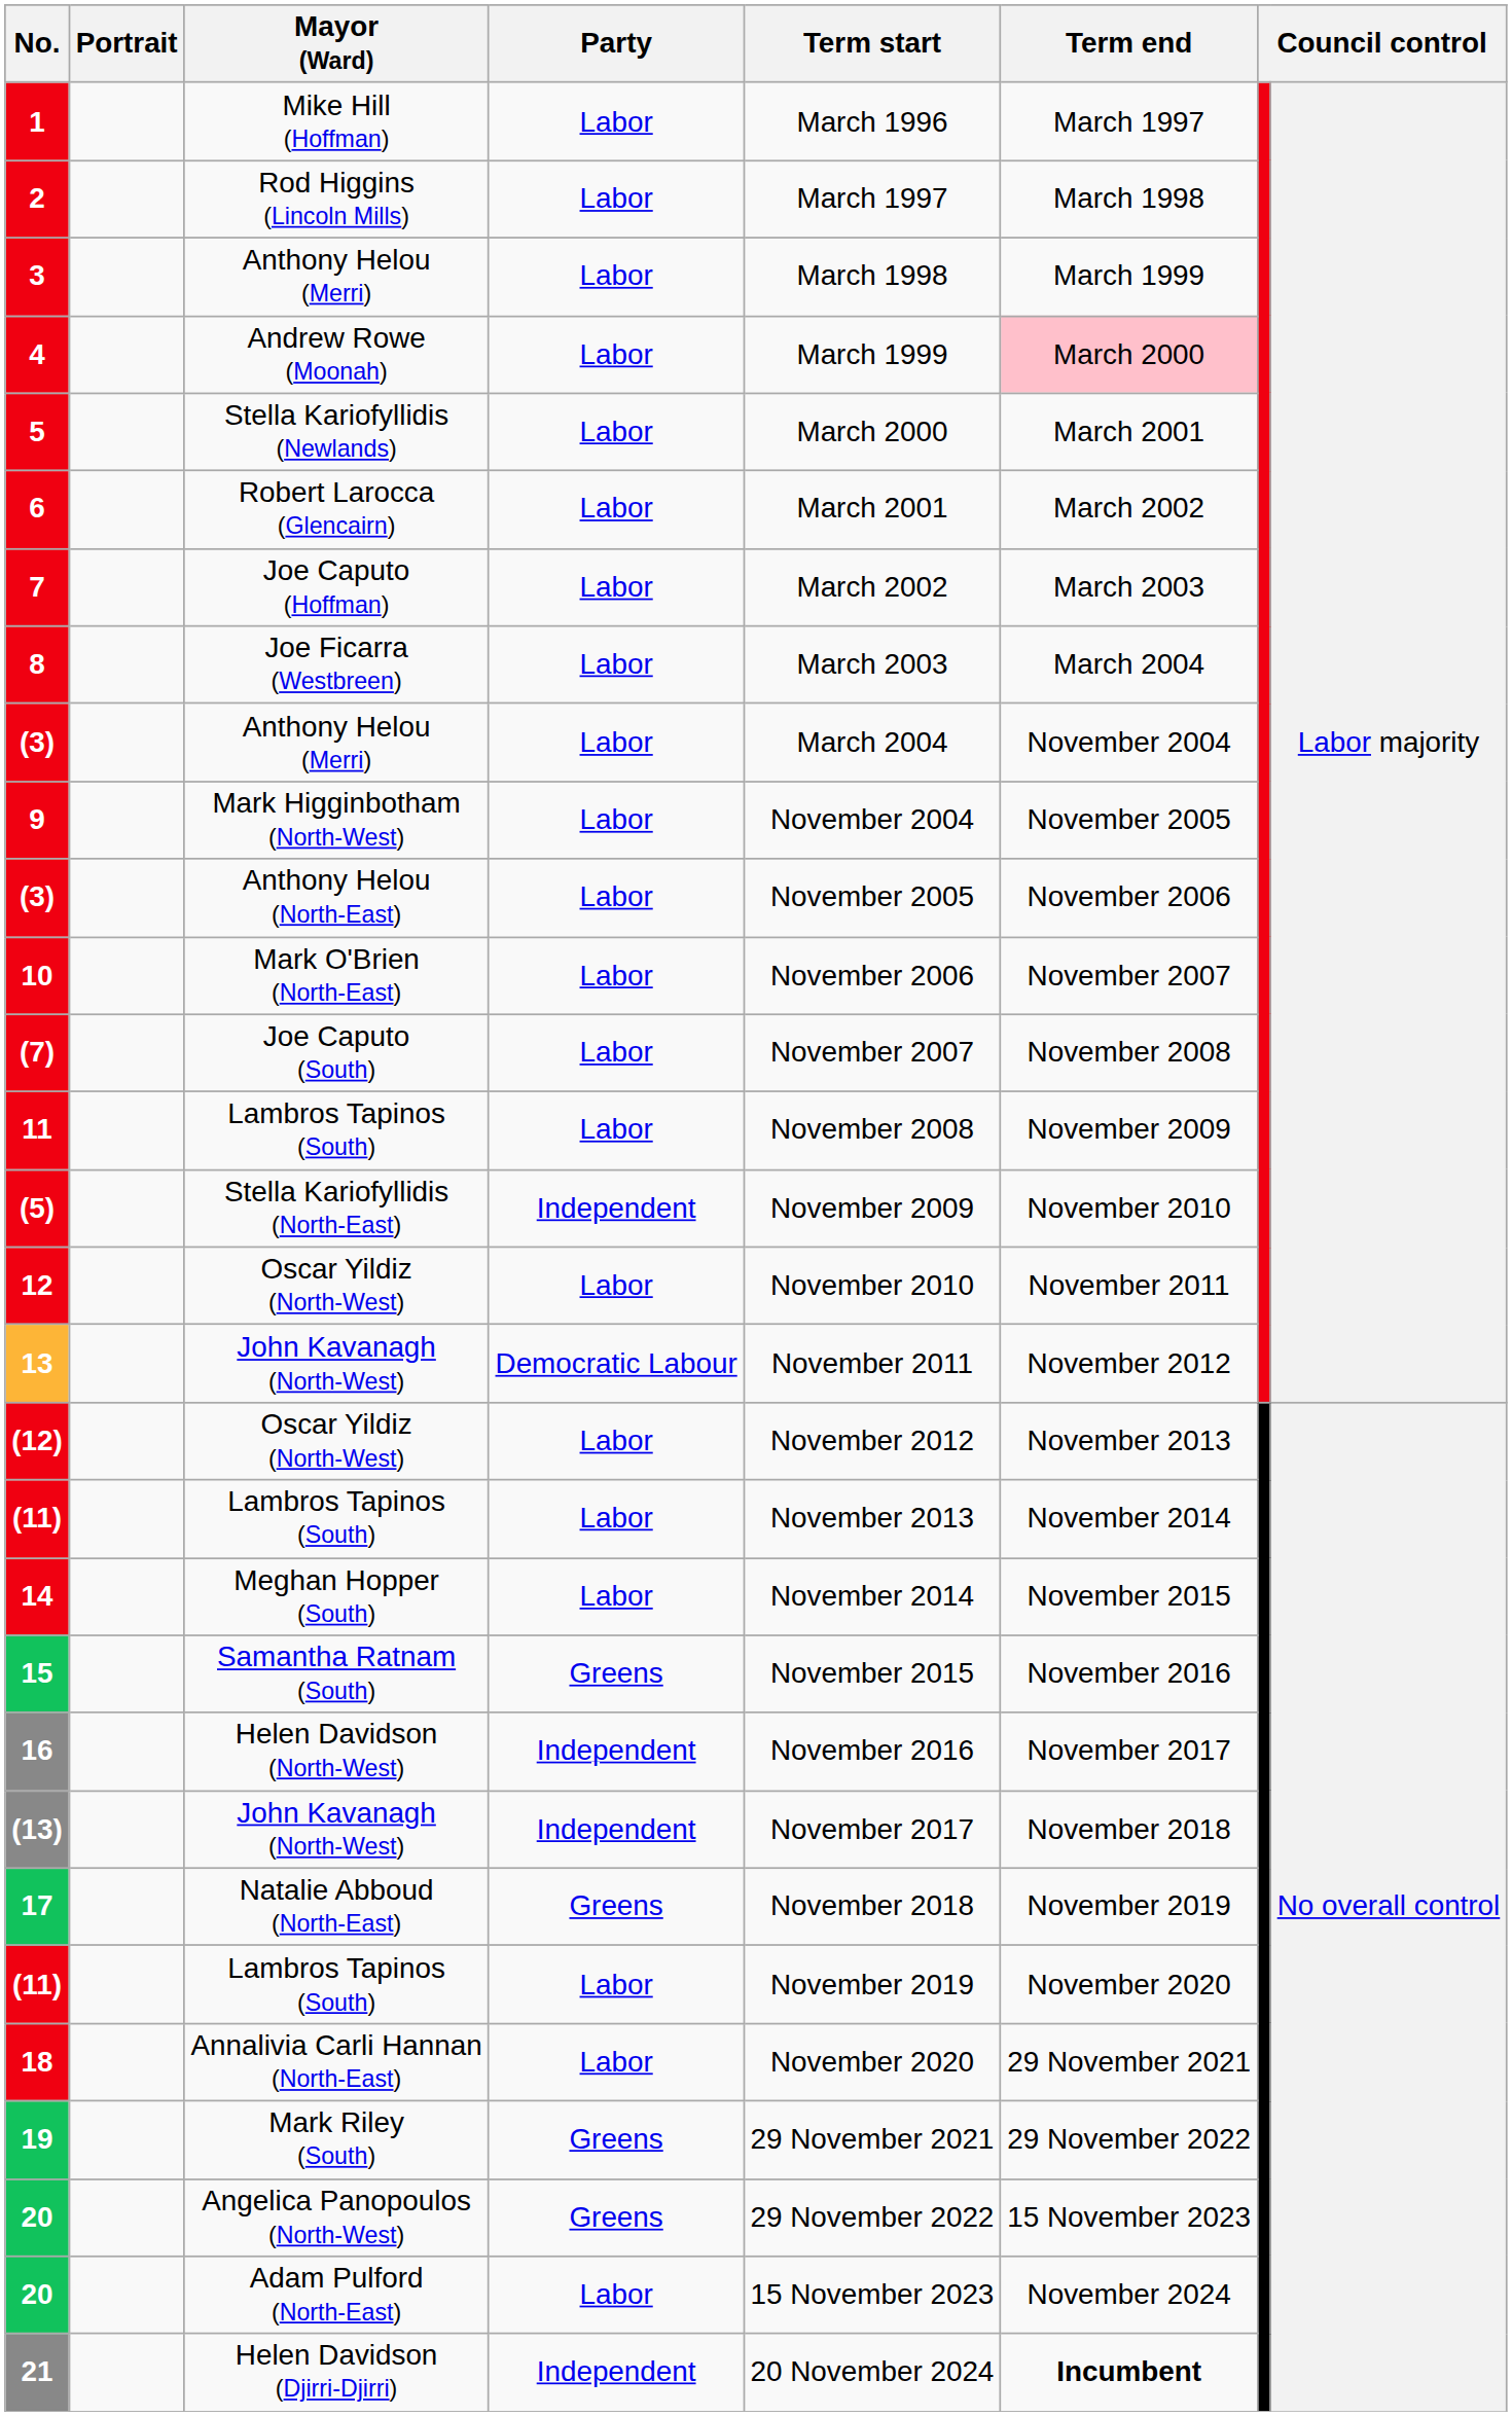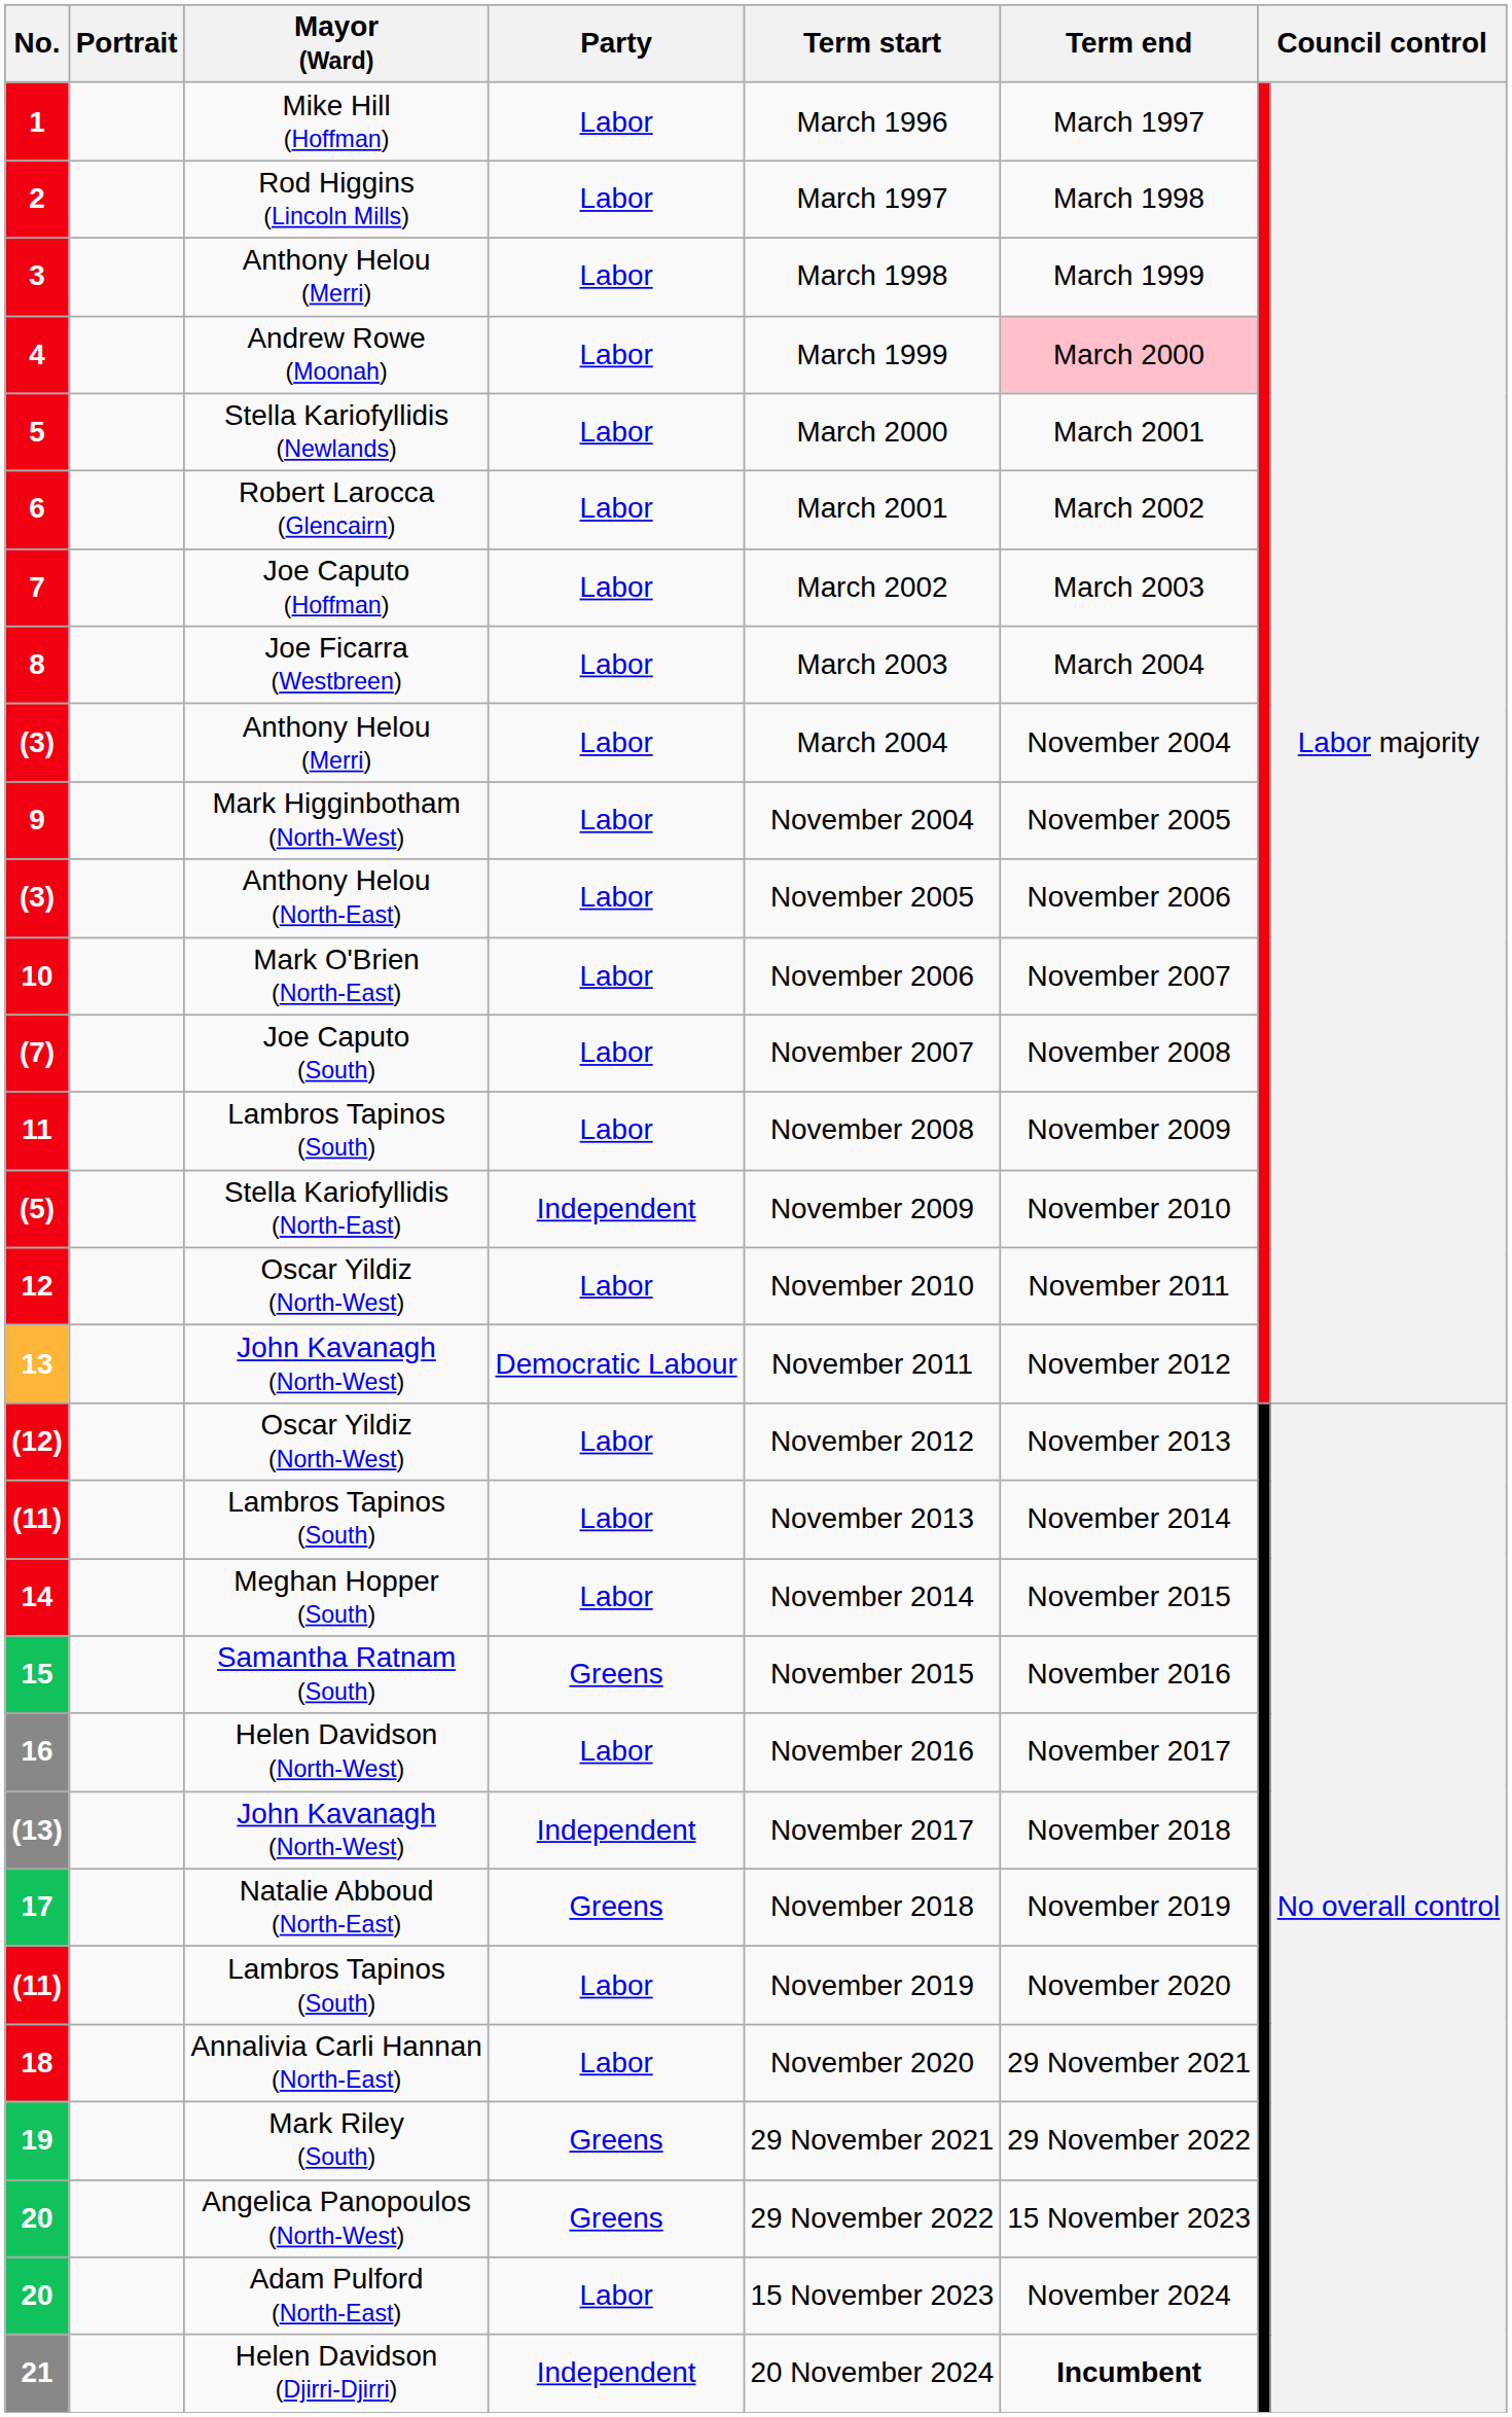16 | Party: Independent -> Labor
